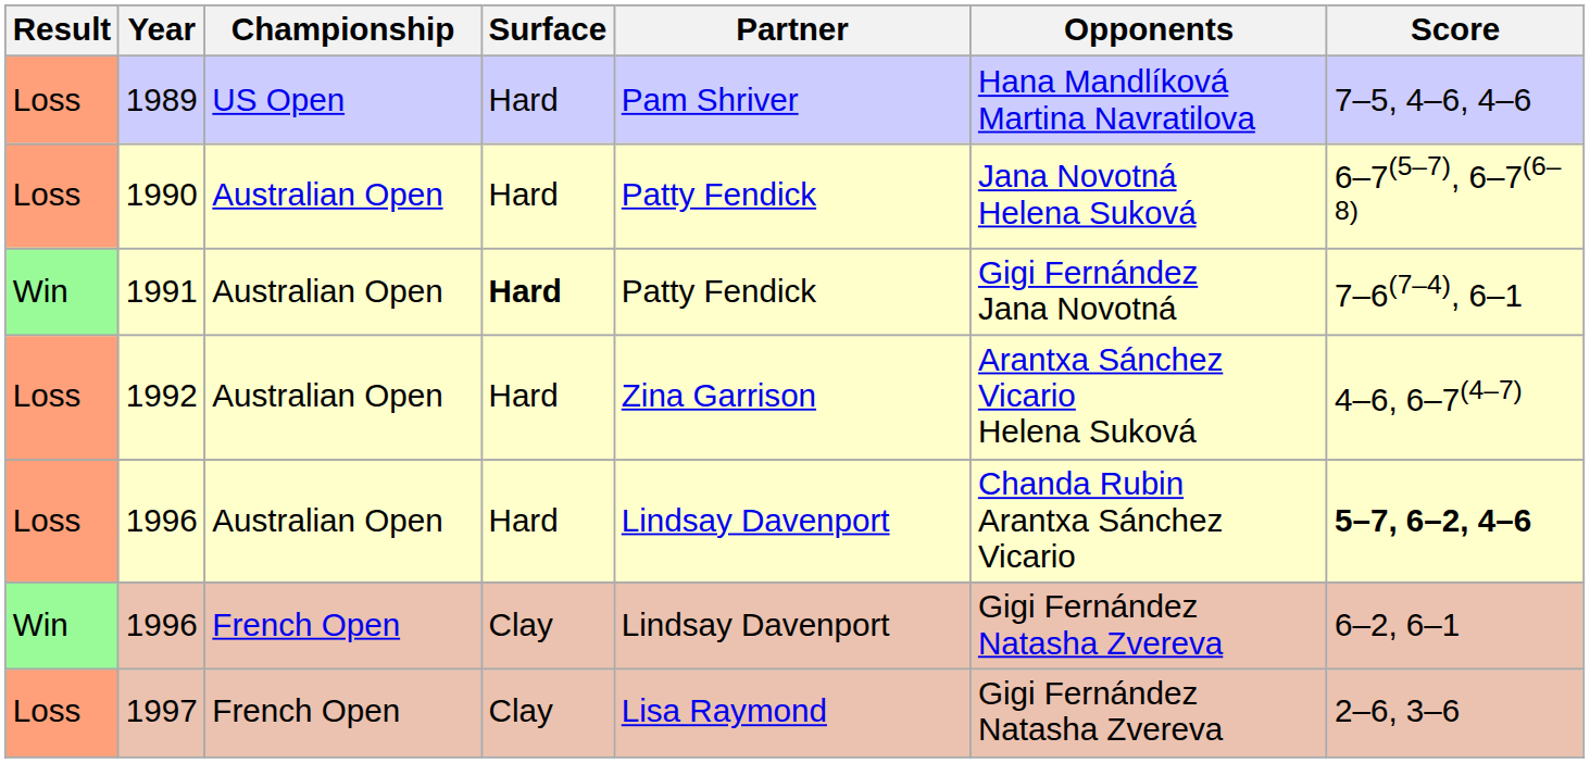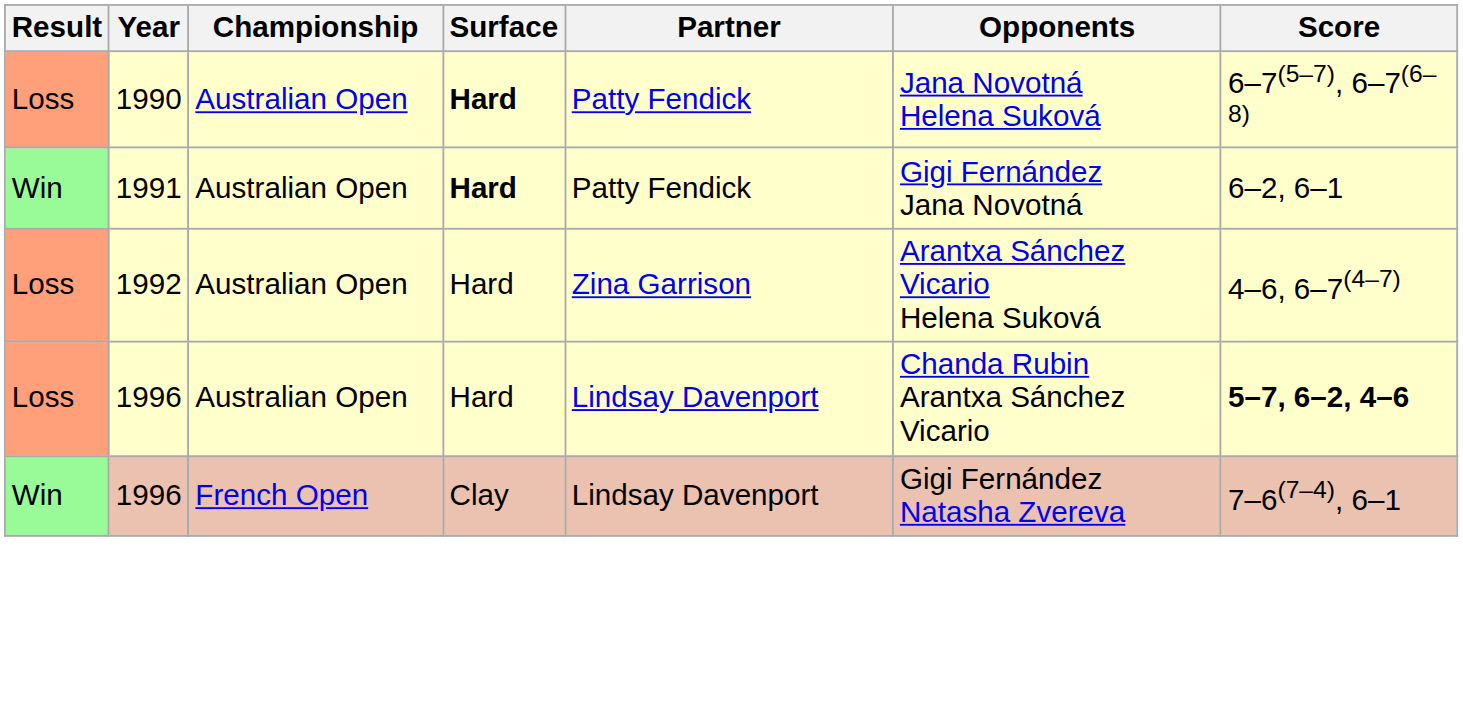- row: Loss | 1989 | US Open | Hard | Pam Shriver | Hana Mandlíková Martina Navratilova | 7–5, 4–6, 4–6
1990 | Surface: normal -> bold
1991 | Score: 7–6(7–4), 6–1 -> 6–2, 6–1
1996 / French Open | Score: 6–2, 6–1 -> 7–6(7–4), 6–1
- row: Loss | 1997 | French Open | Clay | Lisa Raymond | Gigi Fernández Natasha Zvereva | 2–6, 3–6
